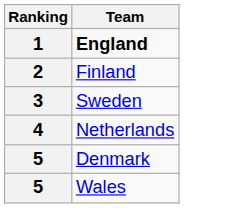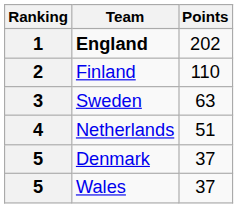+ column: Points | 202 | 110 | 63 | 51 | 37 | 37
